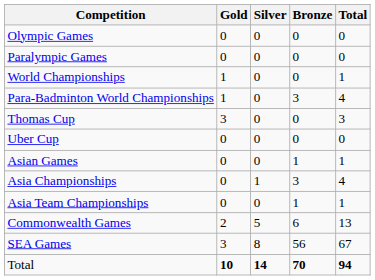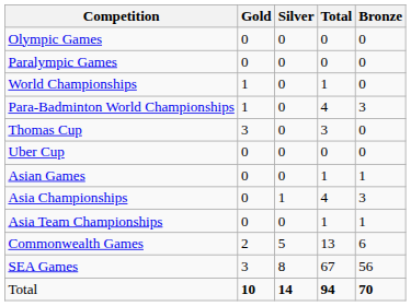columns swapped: Bronze <-> Total
